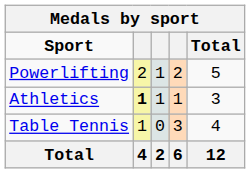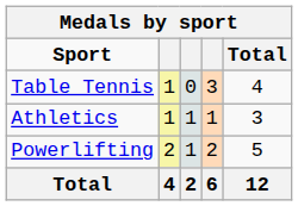rows swapped: Powerlifting <-> Table Tennis
Athletics | column 2: bold -> normal
